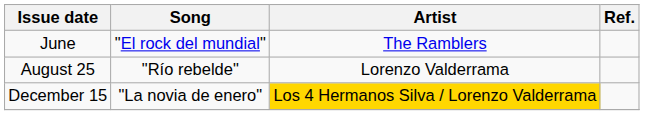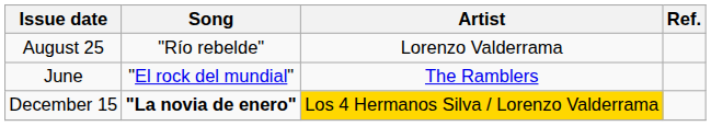rows swapped: June <-> August 25
December 15 | Song: normal -> bold
